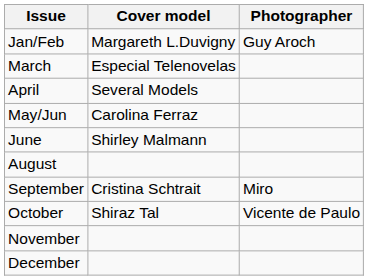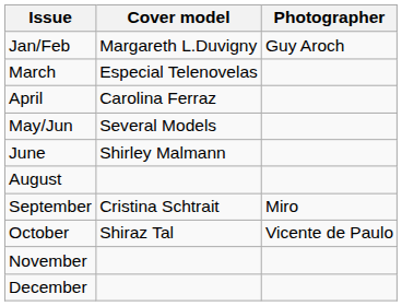April | Cover model: Several Models -> Carolina Ferraz
May/Jun | Cover model: Carolina Ferraz -> Several Models
